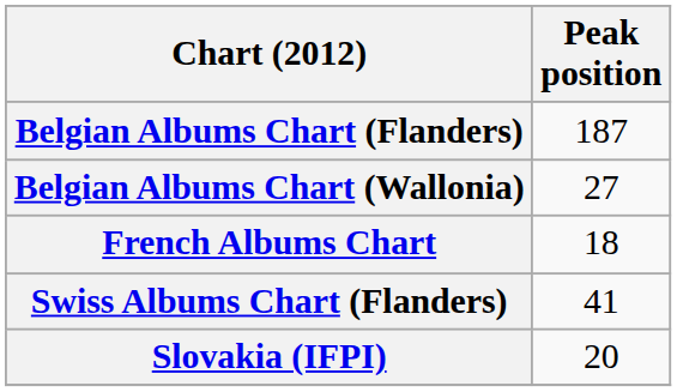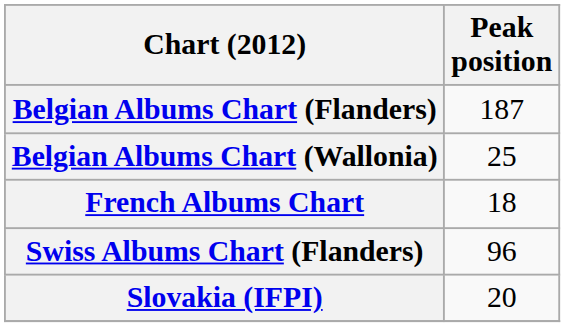Belgian Albums Chart (Wallonia) | Peak position: 27 -> 25
Swiss Albums Chart (Flanders) | Peak position: 41 -> 96
